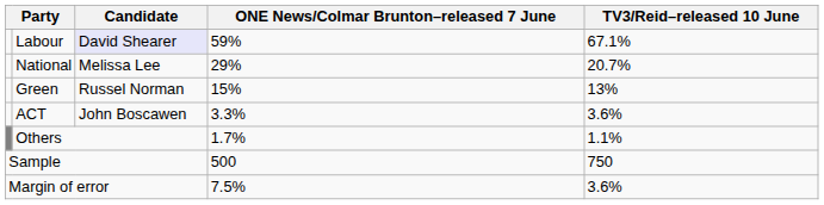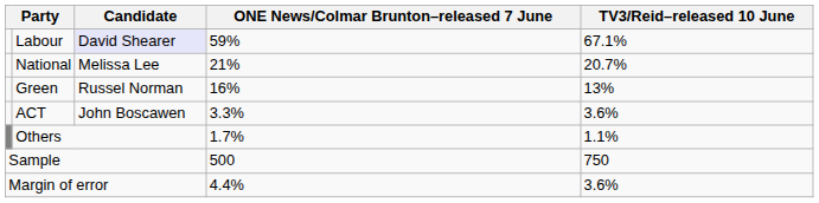National | ONE News/Colmar Brunton–released 7 June: 29% -> 21%
Green | ONE News/Colmar Brunton–released 7 June: 15% -> 16%
Margin of error | ONE News/Colmar Brunton–released 7 June: 7.5% -> 4.4%
